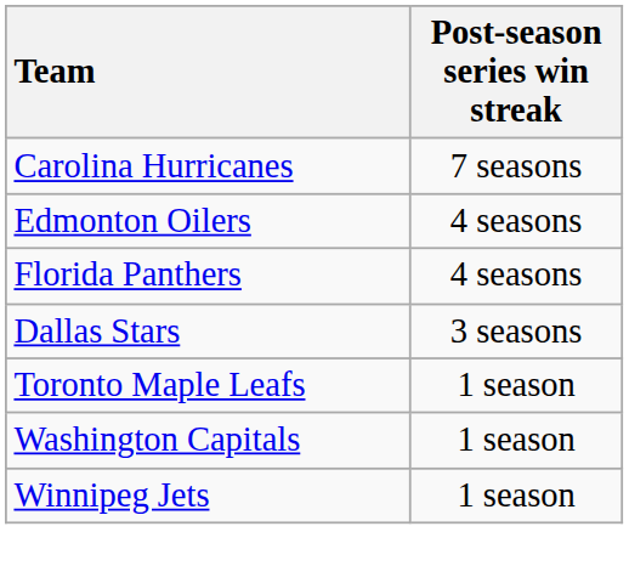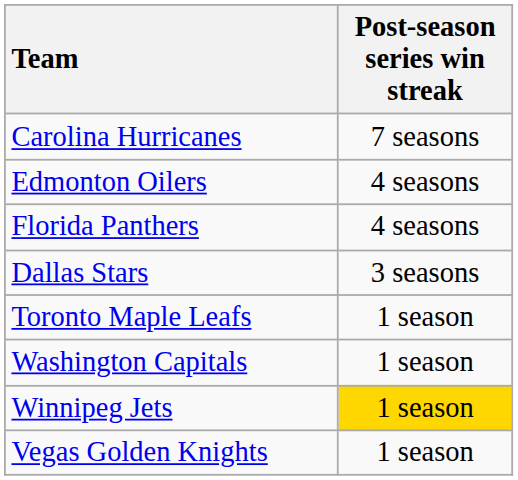Winnipeg Jets | Post-season series win streak: no background -> gold background
+ row: Vegas Golden Knights | 1 season
